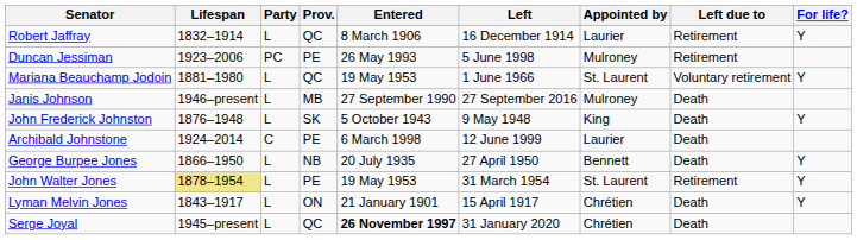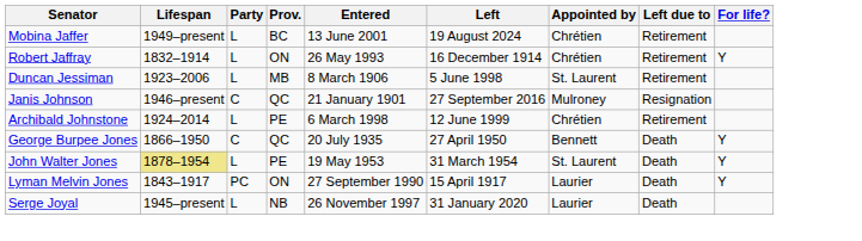+ row: Mobina Jaffer | 1949–present | L | BC | 13 June 2001 | 19 August 2024 | Chrétien | Retirement
Robert Jaffray | Prov.: QC -> ON
Robert Jaffray | Entered: 8 March 1906 -> 26 May 1993
Robert Jaffray | Appointed by: Laurier -> Chrétien
Duncan Jessiman | Party: PC -> L
Duncan Jessiman | Prov.: PE -> MB
Duncan Jessiman | Entered: 26 May 1993 -> 8 March 1906
Duncan Jessiman | Appointed by: Mulroney -> St. Laurent
- row: Mariana Beauchamp Jodoin | 1881–1980 | L | QC | 19 May 1953 | 1 June 1966 | St. Laurent | Voluntary retirement | Y
Janis Johnson | Party: L -> C
Janis Johnson | Prov.: MB -> QC
Janis Johnson | Entered: 27 September 1990 -> 21 January 1901
Janis Johnson | Left due to: Death -> Resignation
- row: John Frederick Johnston | 1876–1948 | L | SK | 5 October 1943 | 9 May 1948 | King | Death | Y
Archibald Johnstone | Party: C -> L
Archibald Johnstone | Appointed by: Laurier -> Chrétien
Archibald Johnstone | Left due to: Death -> Retirement
George Burpee Jones | Party: L -> C
George Burpee Jones | Prov.: NB -> QC
John Walter Jones | Left due to: Retirement -> Death
Lyman Melvin Jones | Party: L -> PC
Lyman Melvin Jones | Entered: 21 January 1901 -> 27 September 1990
Lyman Melvin Jones | Appointed by: Chrétien -> Laurier
Serge Joyal | Prov.: QC -> NB
Serge Joyal | Entered: bold -> normal
Serge Joyal | Appointed by: Chrétien -> Laurier
